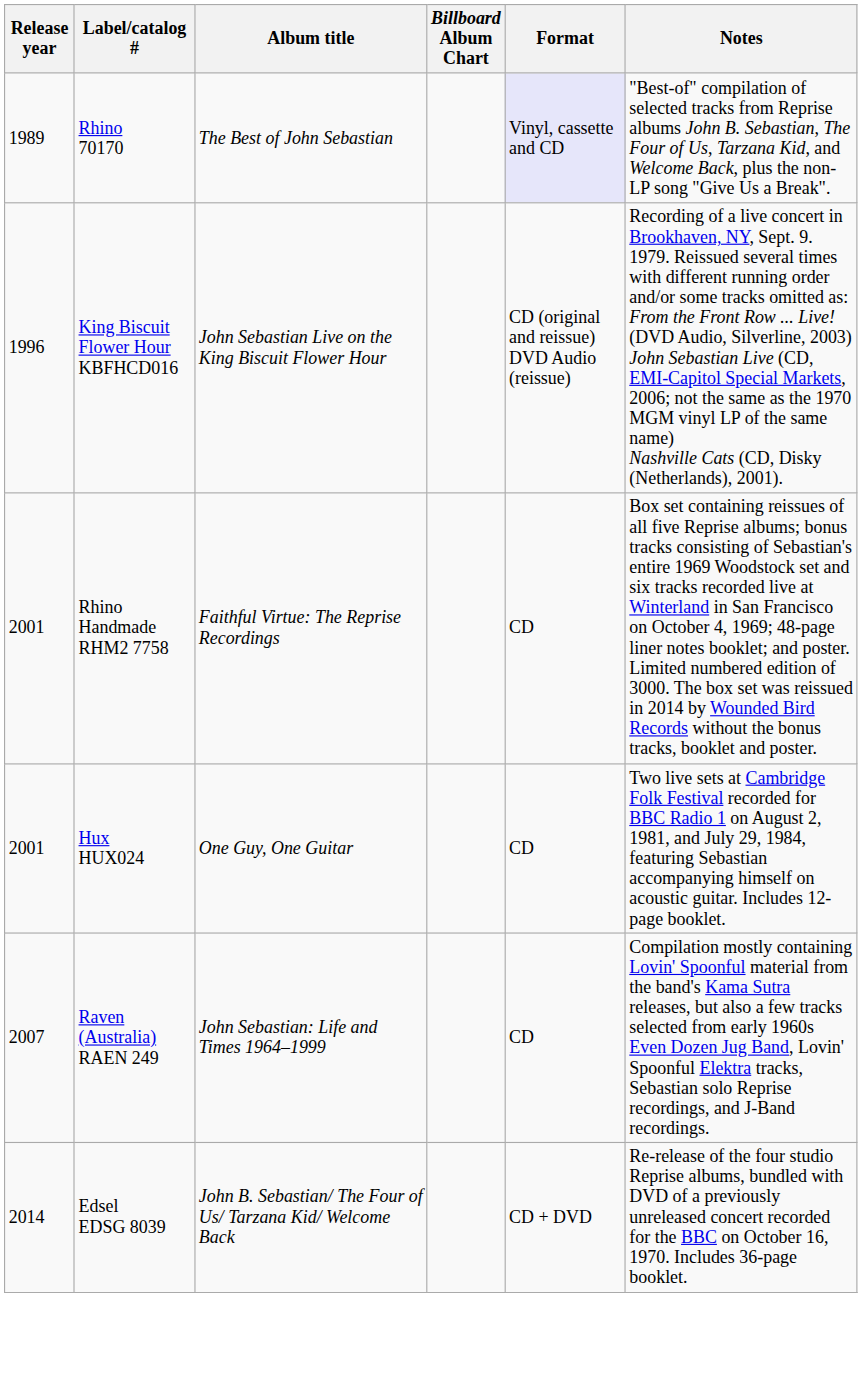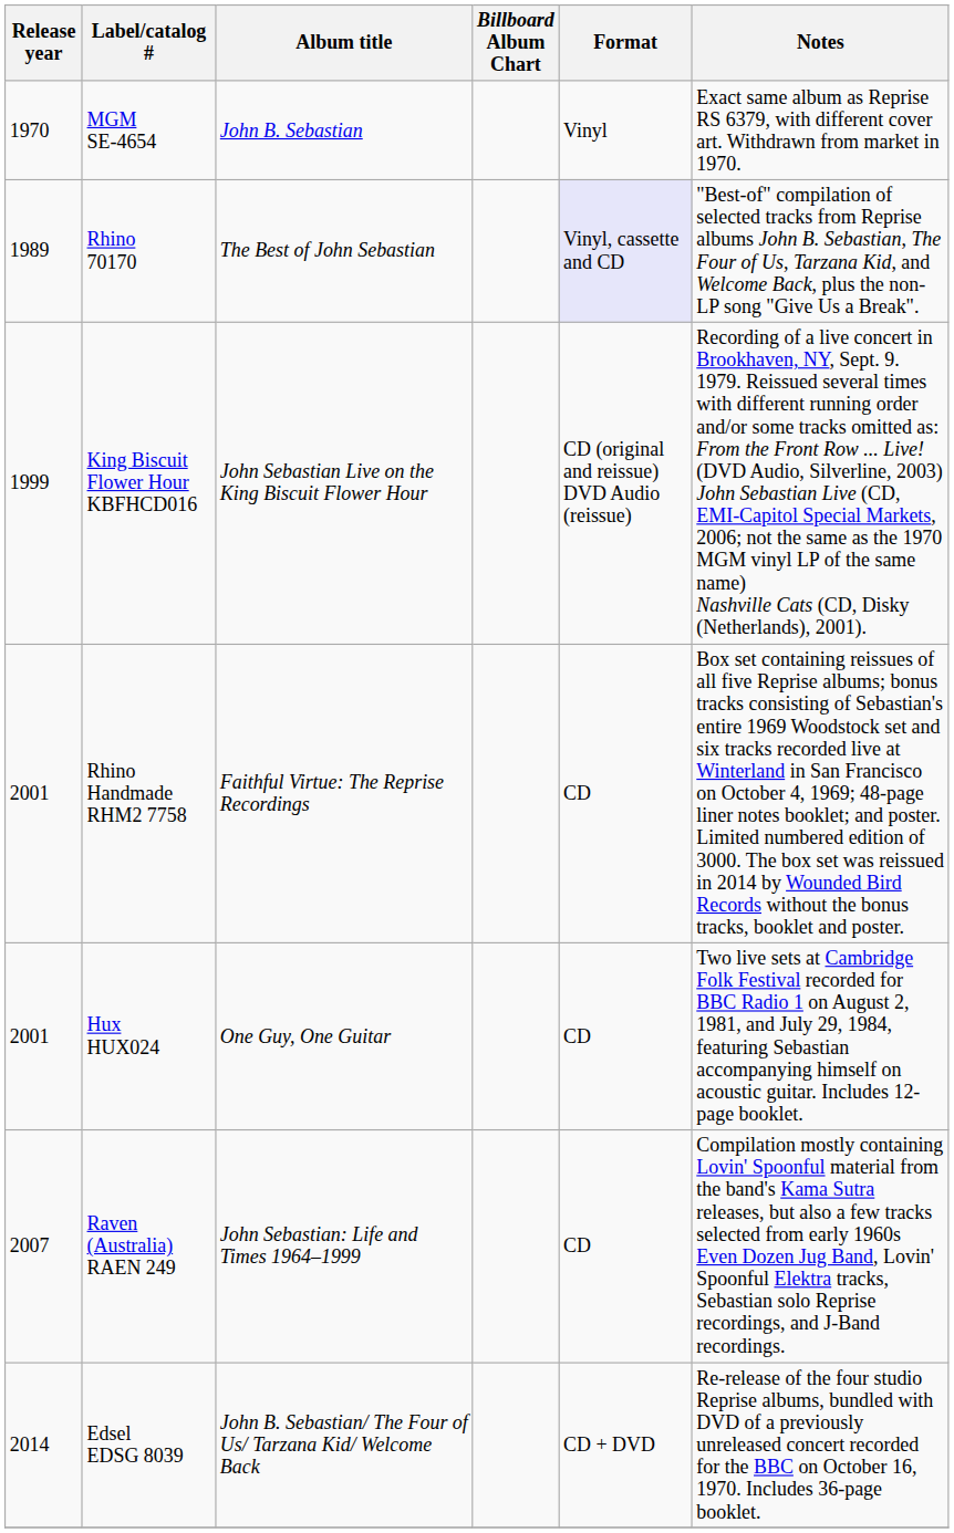+ row: 1970 | MGM SE-4654 | John B. Sebastian | Vinyl | Exact same album as Reprise RS 6379, with different cover art. Withdrawn from market in 1970.
King Biscuit Flower Hour KBFHCD016 | Release year: 1996 -> 1999
